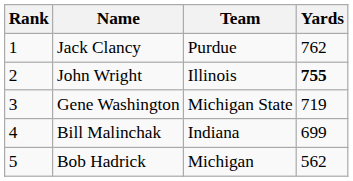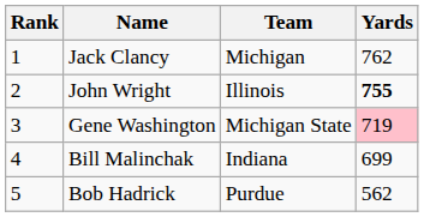Jack Clancy | Team: Purdue -> Michigan
Gene Washington | Yards: no background -> pink background
Bob Hadrick | Team: Michigan -> Purdue
